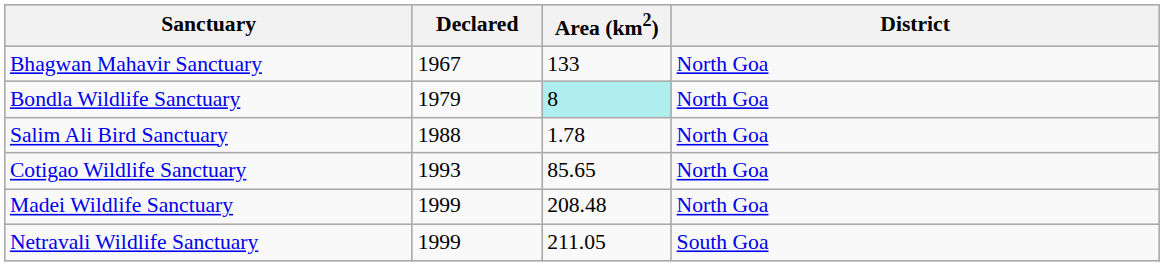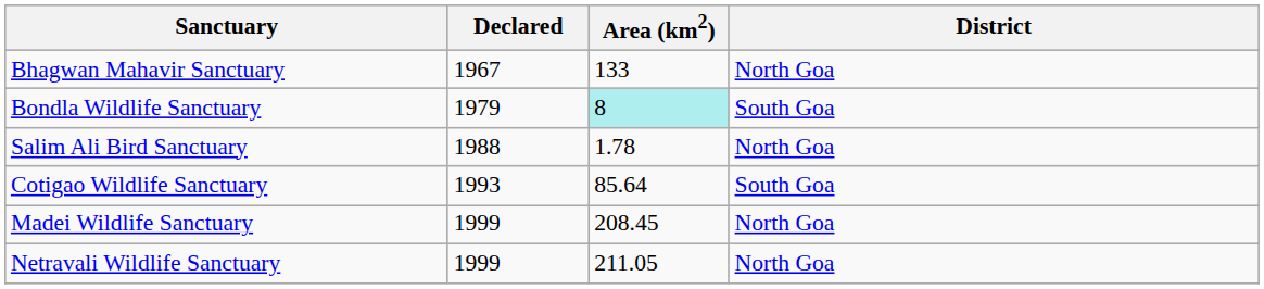Bondla Wildlife Sanctuary | District: North Goa -> South Goa
Cotigao Wildlife Sanctuary | Area (km2): 85.65 -> 85.64
Cotigao Wildlife Sanctuary | District: North Goa -> South Goa
Madei Wildlife Sanctuary | Area (km2): 208.48 -> 208.45
Netravali Wildlife Sanctuary | District: South Goa -> North Goa
